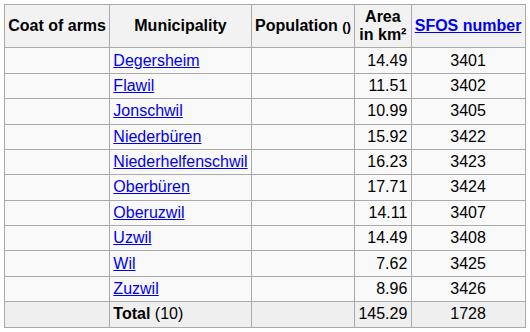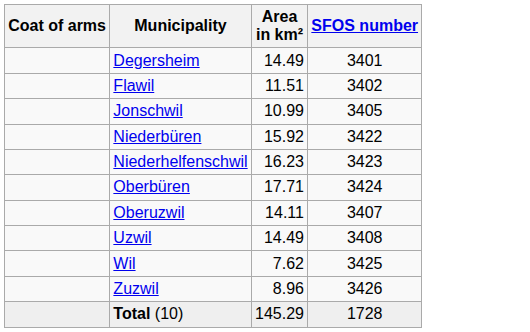- column: Population ()
